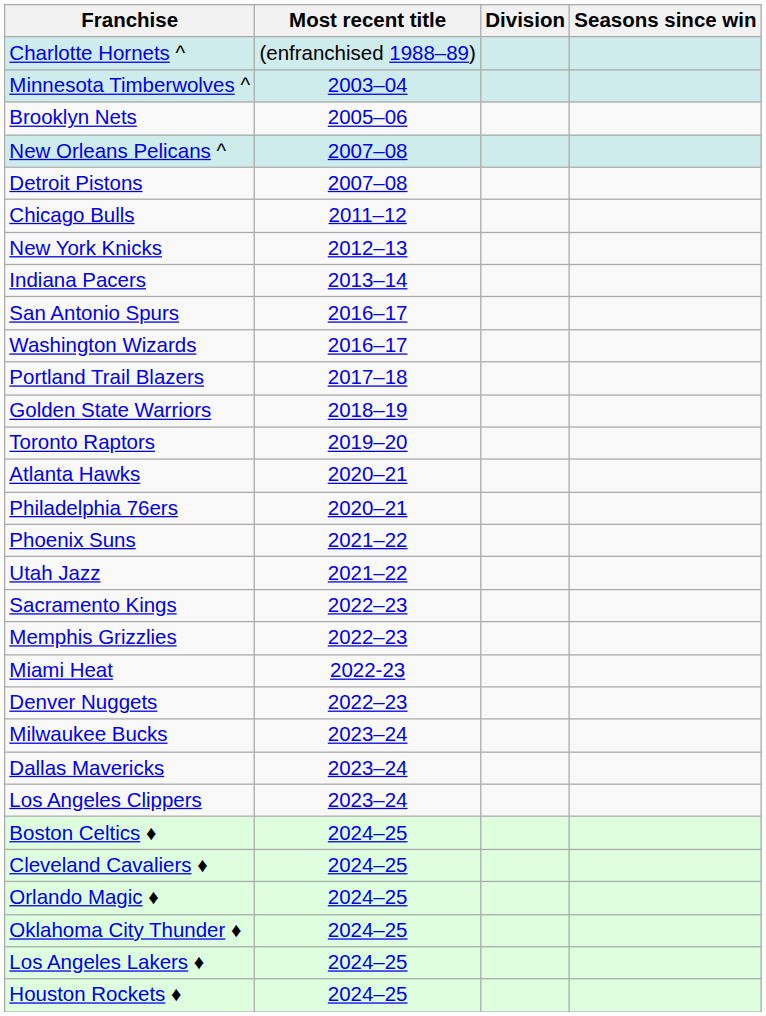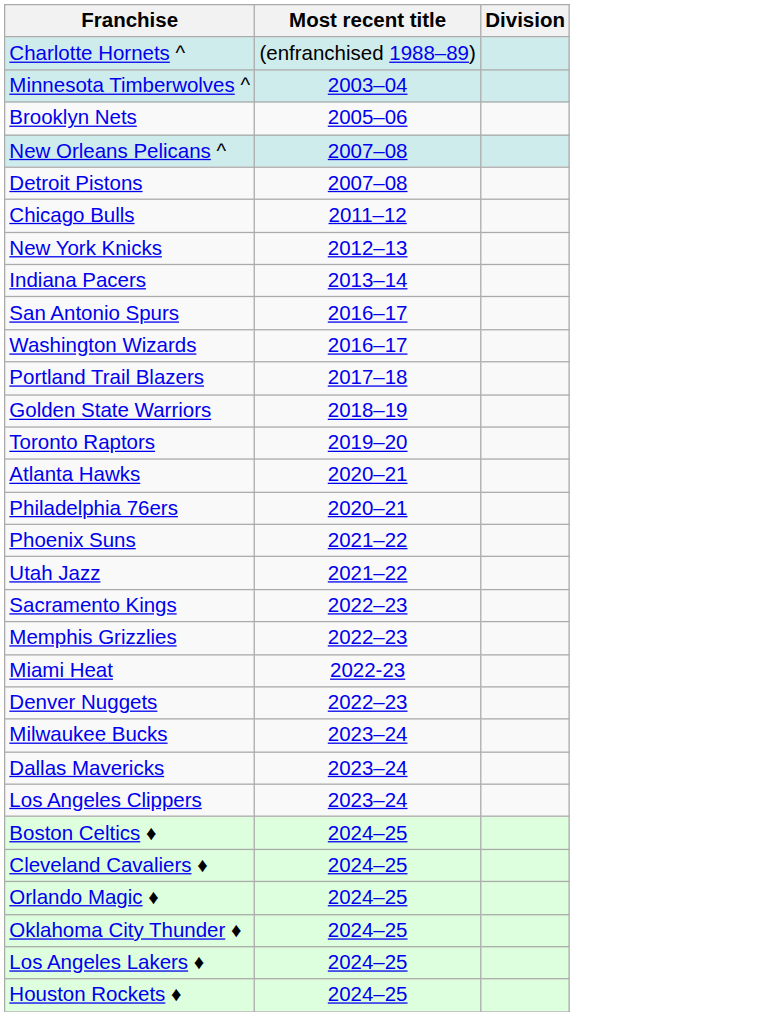- column: Seasons since win
